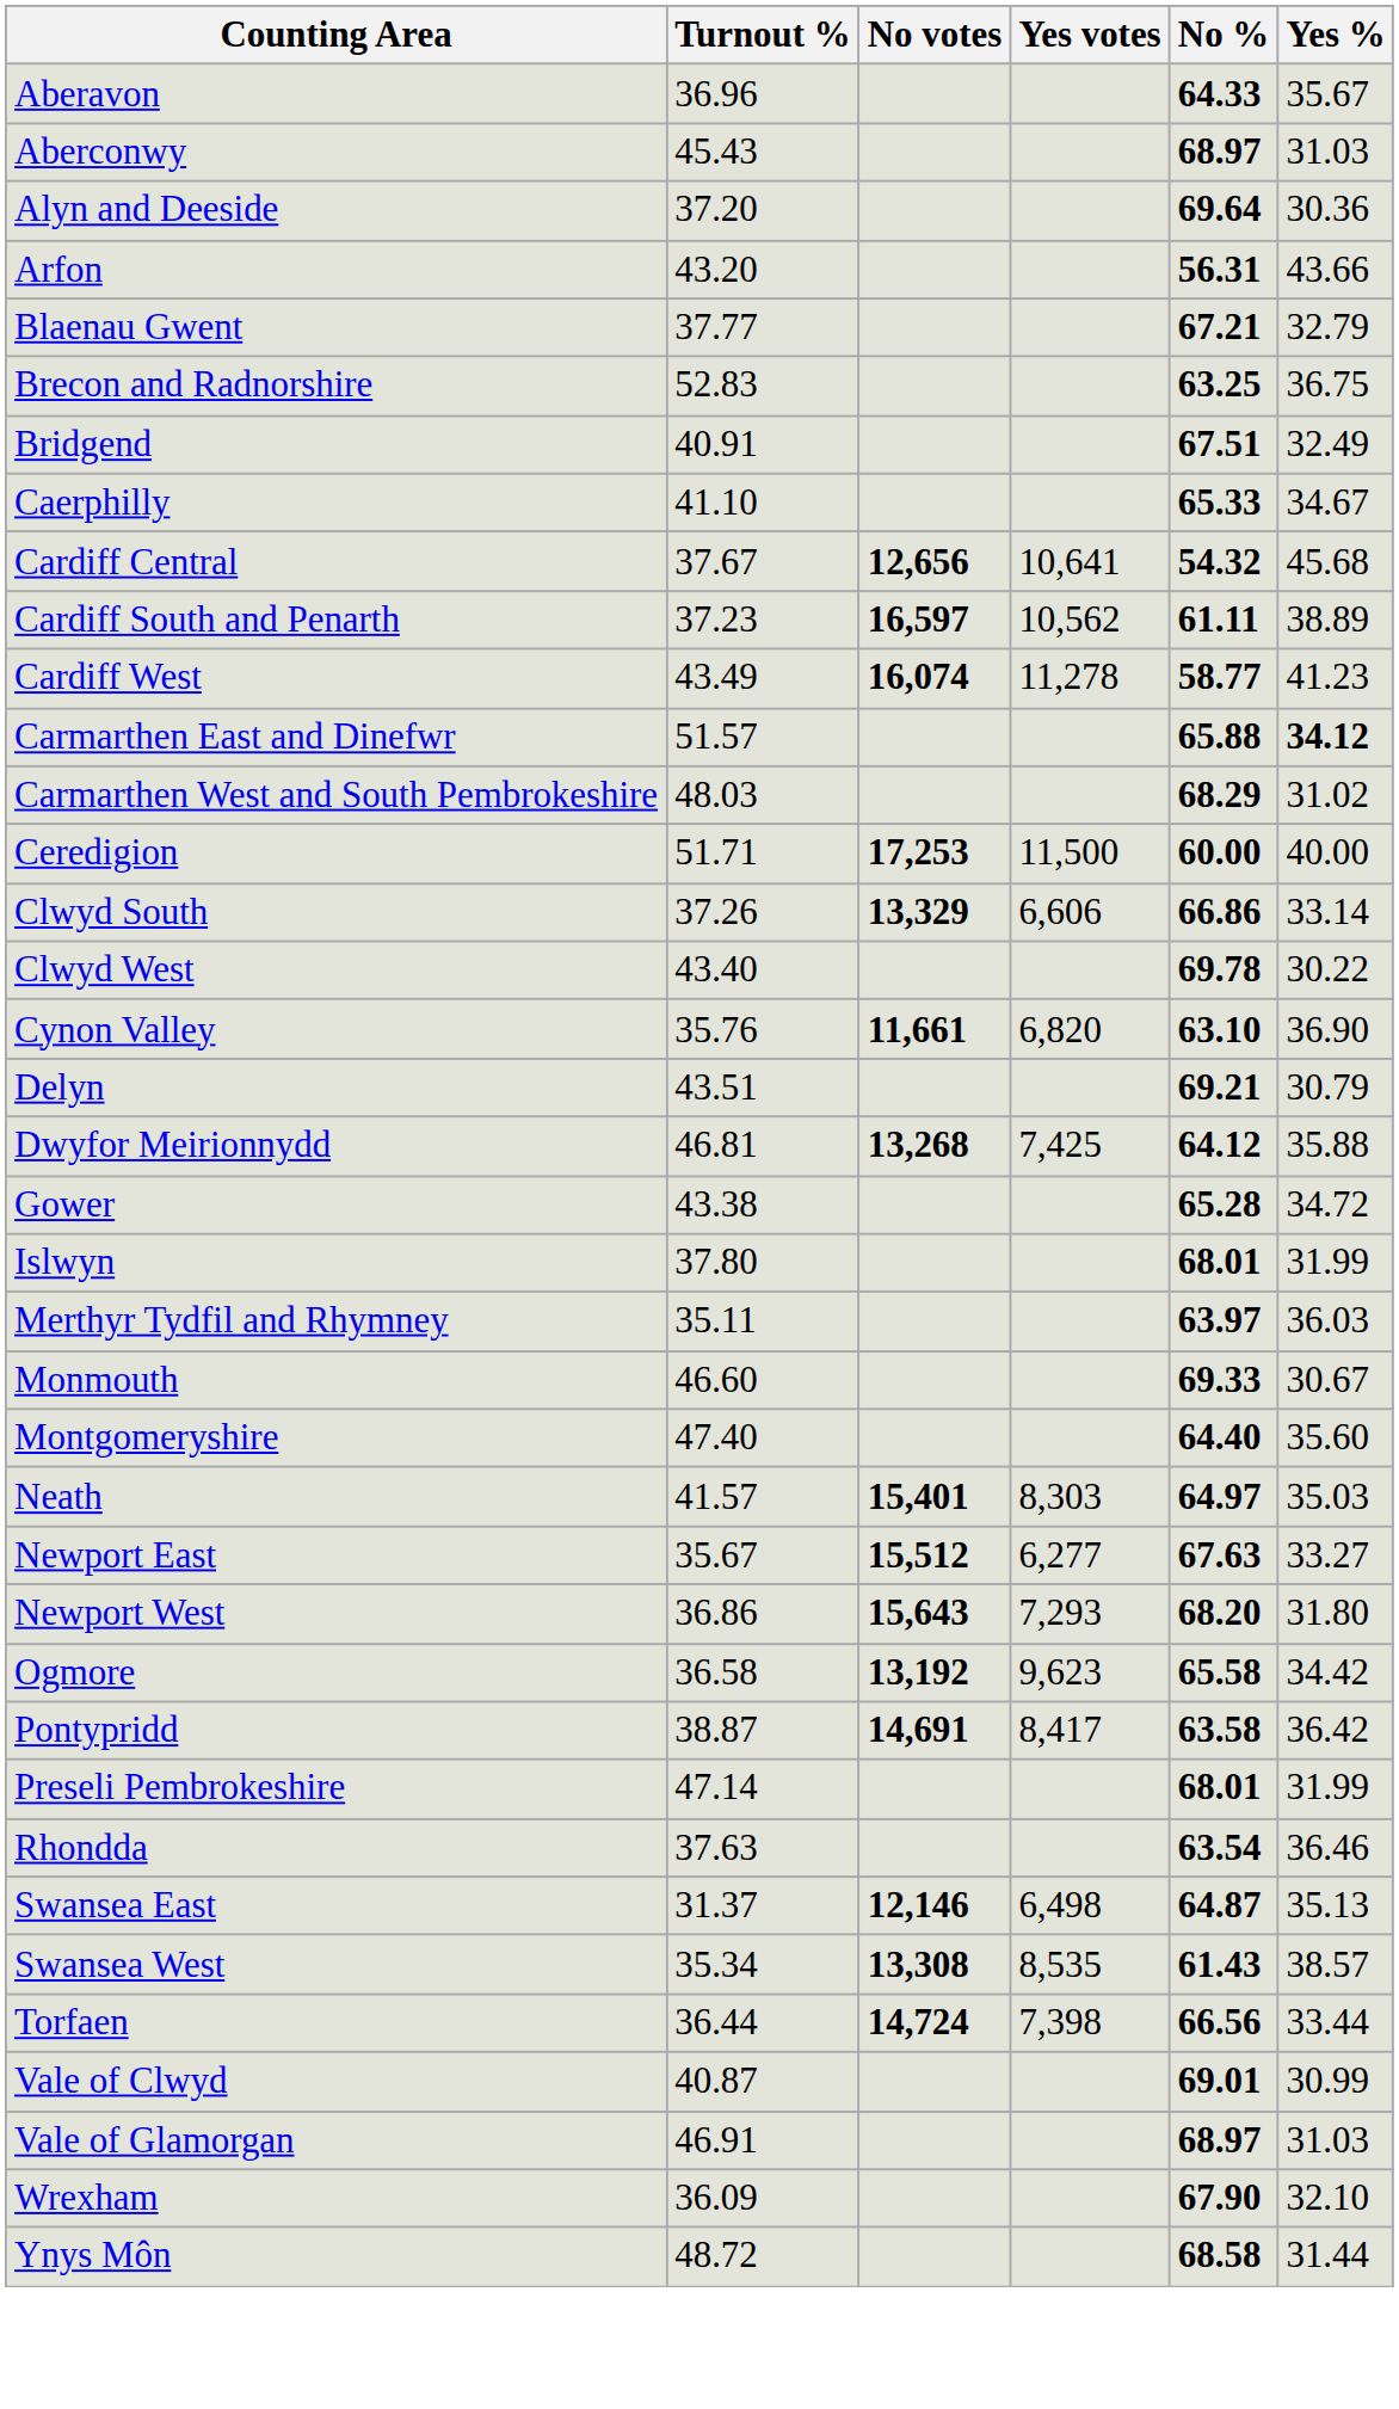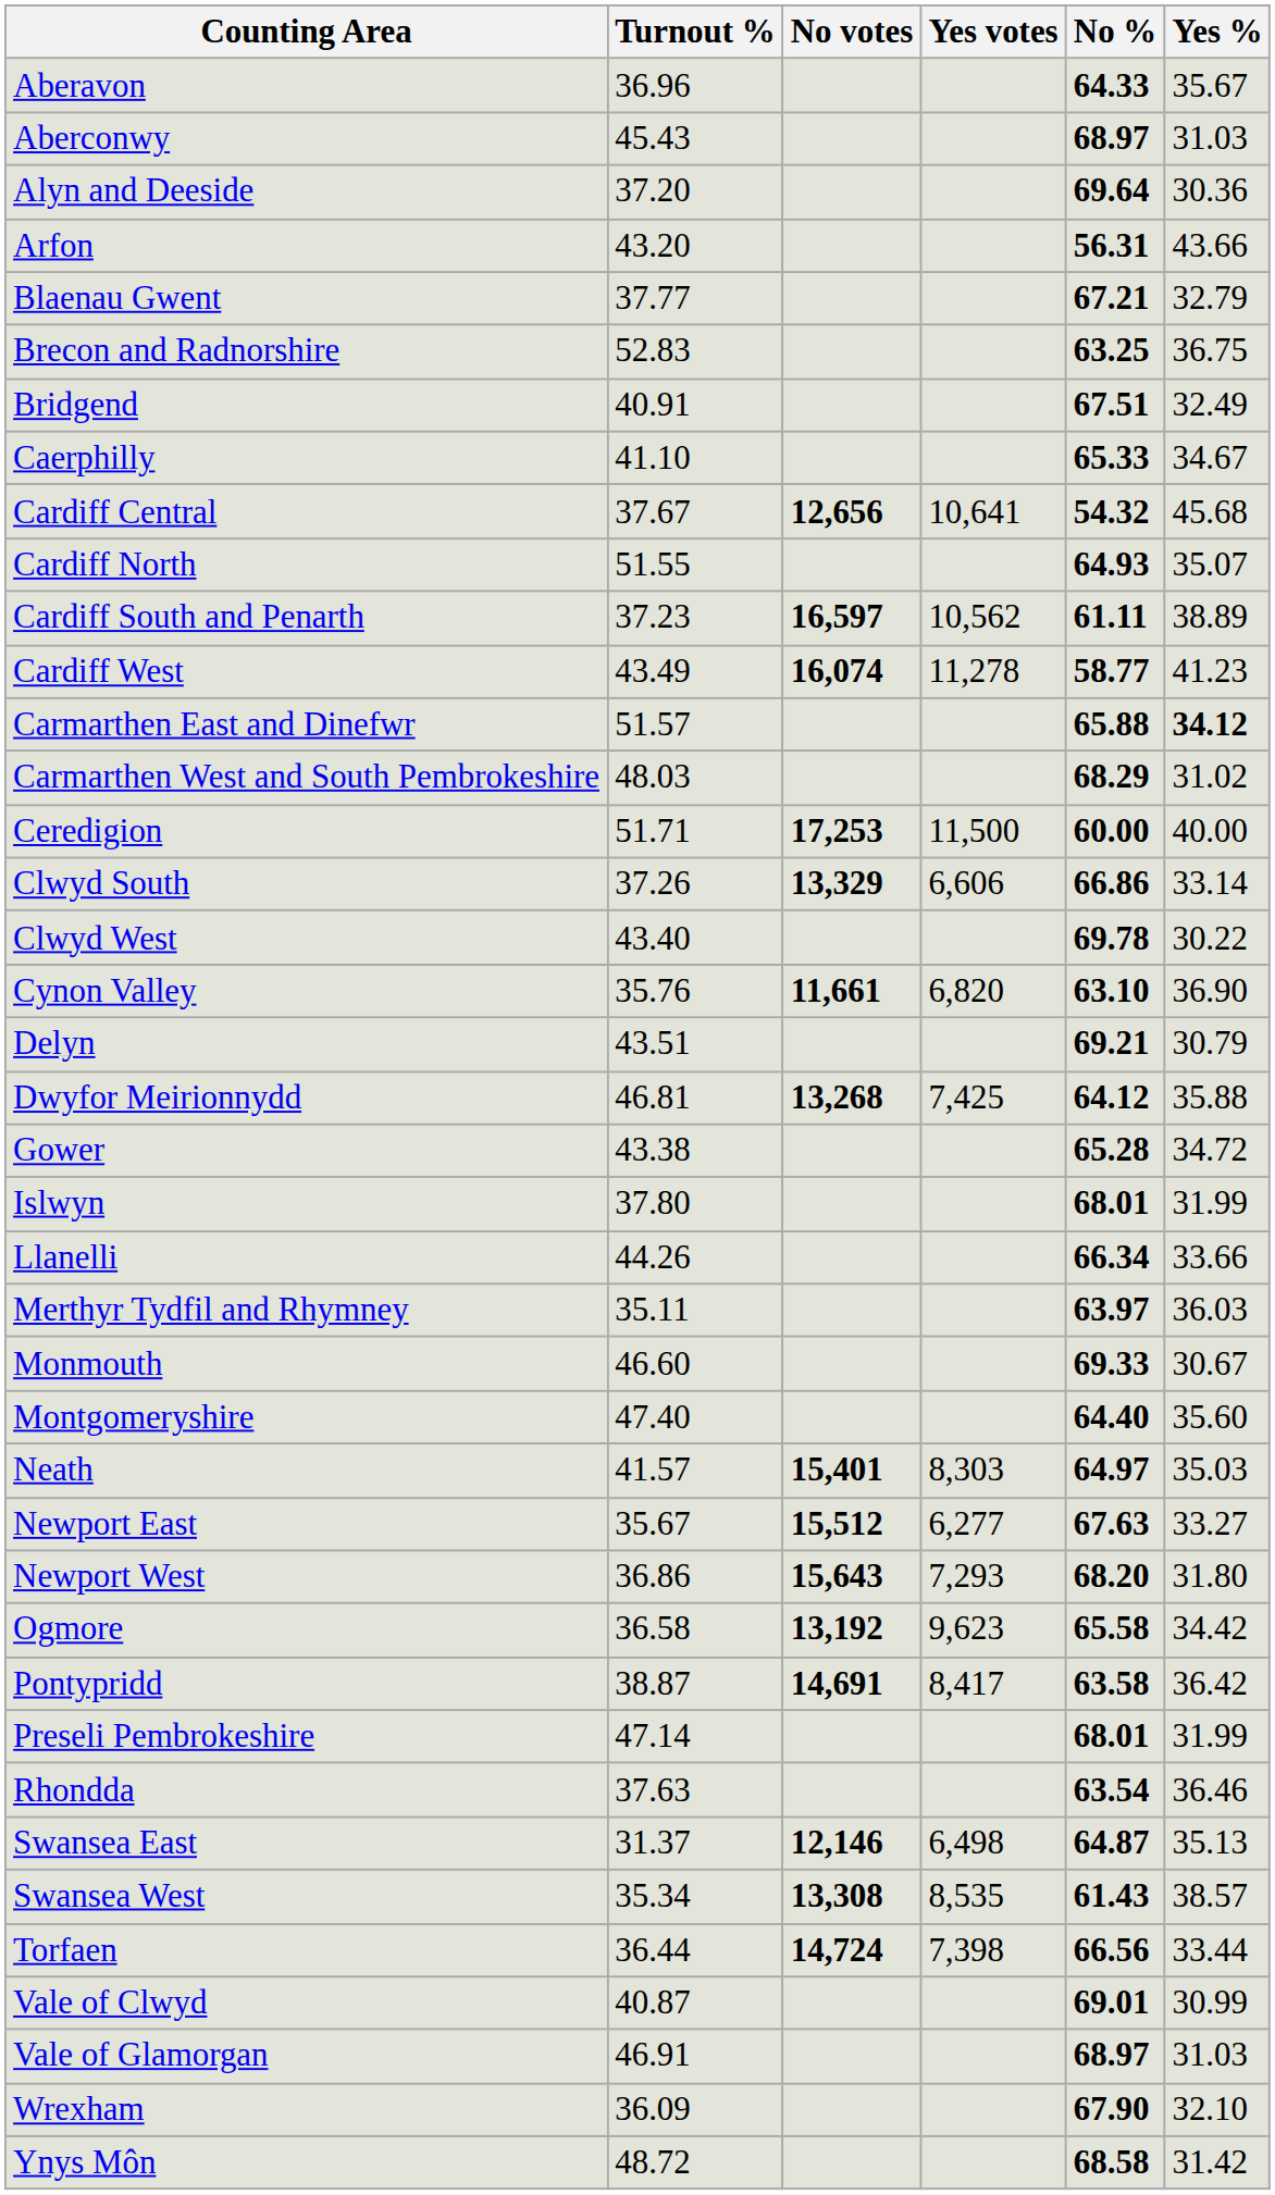+ row: Cardiff North | 51.55 | 64.93 | 35.07
+ row: Llanelli | 44.26 | 66.34 | 33.66
Ynys Môn | Yes %: 31.44 -> 31.42
